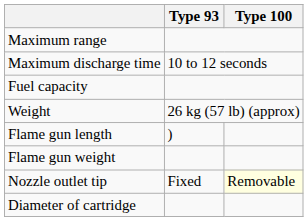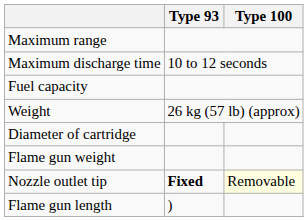rows swapped: Flame gun length <-> Diameter of cartridge
Nozzle outlet tip | Type 93: normal -> bold
